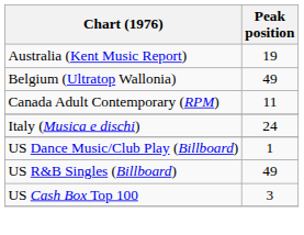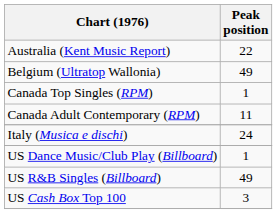Australia (Kent Music Report) | Peak position: 19 -> 22
+ row: Canada Top Singles (RPM) | 1
